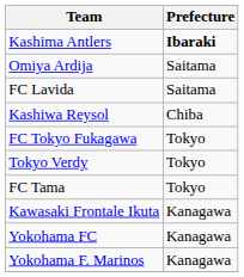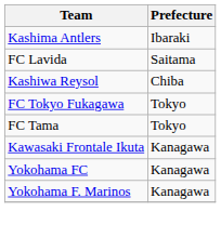Kashima Antlers | Prefecture: bold -> normal
- row: Omiya Ardija | Saitama
- row: Tokyo Verdy | Tokyo
